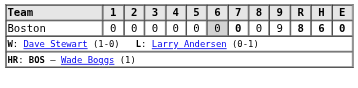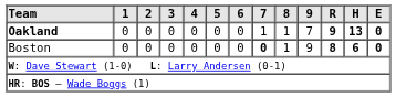+ row: Oakland | 0 | 0 | 0 | 0 | 0 | 0 | 1 | 1 | 7 | 9 | 13 | 0
Boston | 6: lightgrey background -> no background
Boston | 8: 0 -> 1
